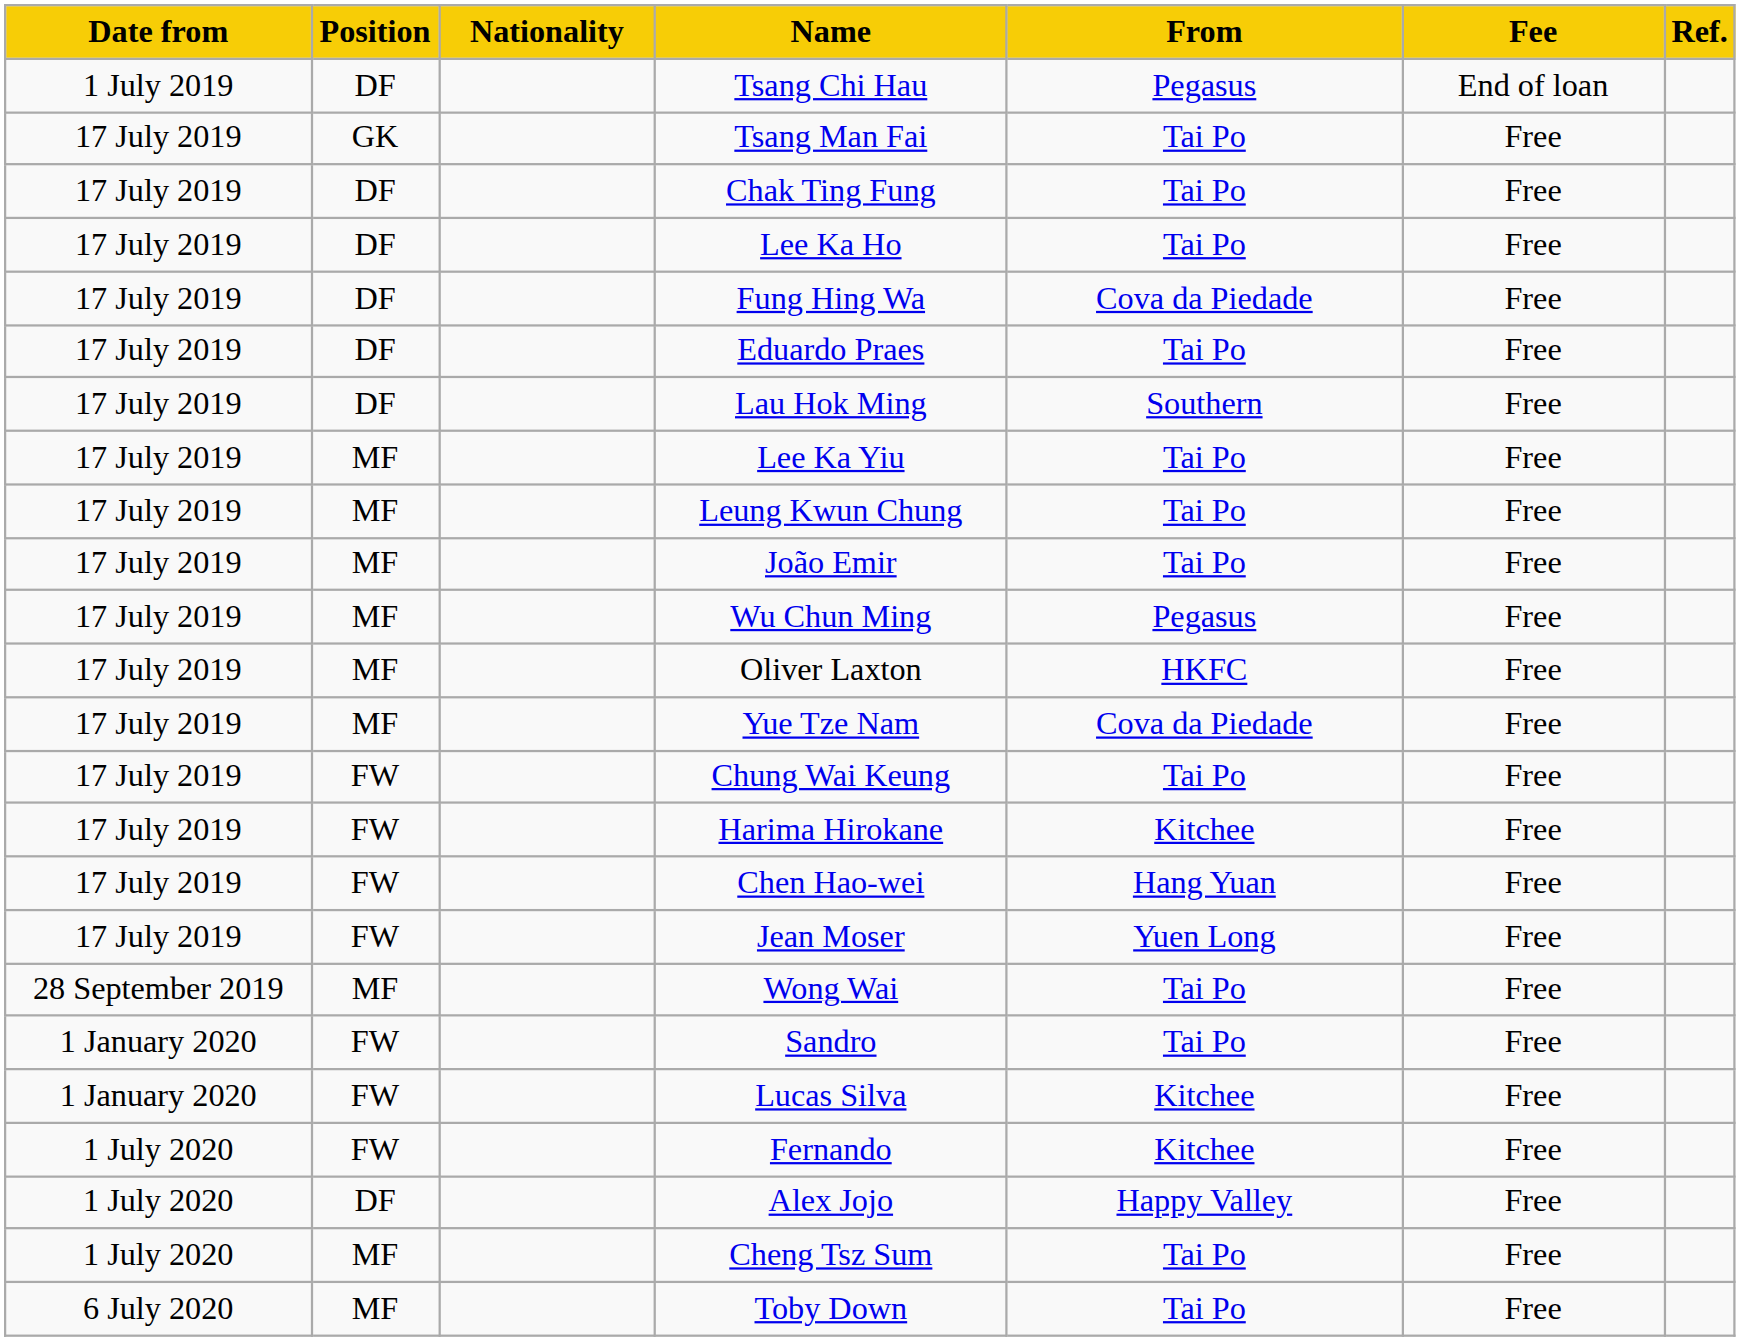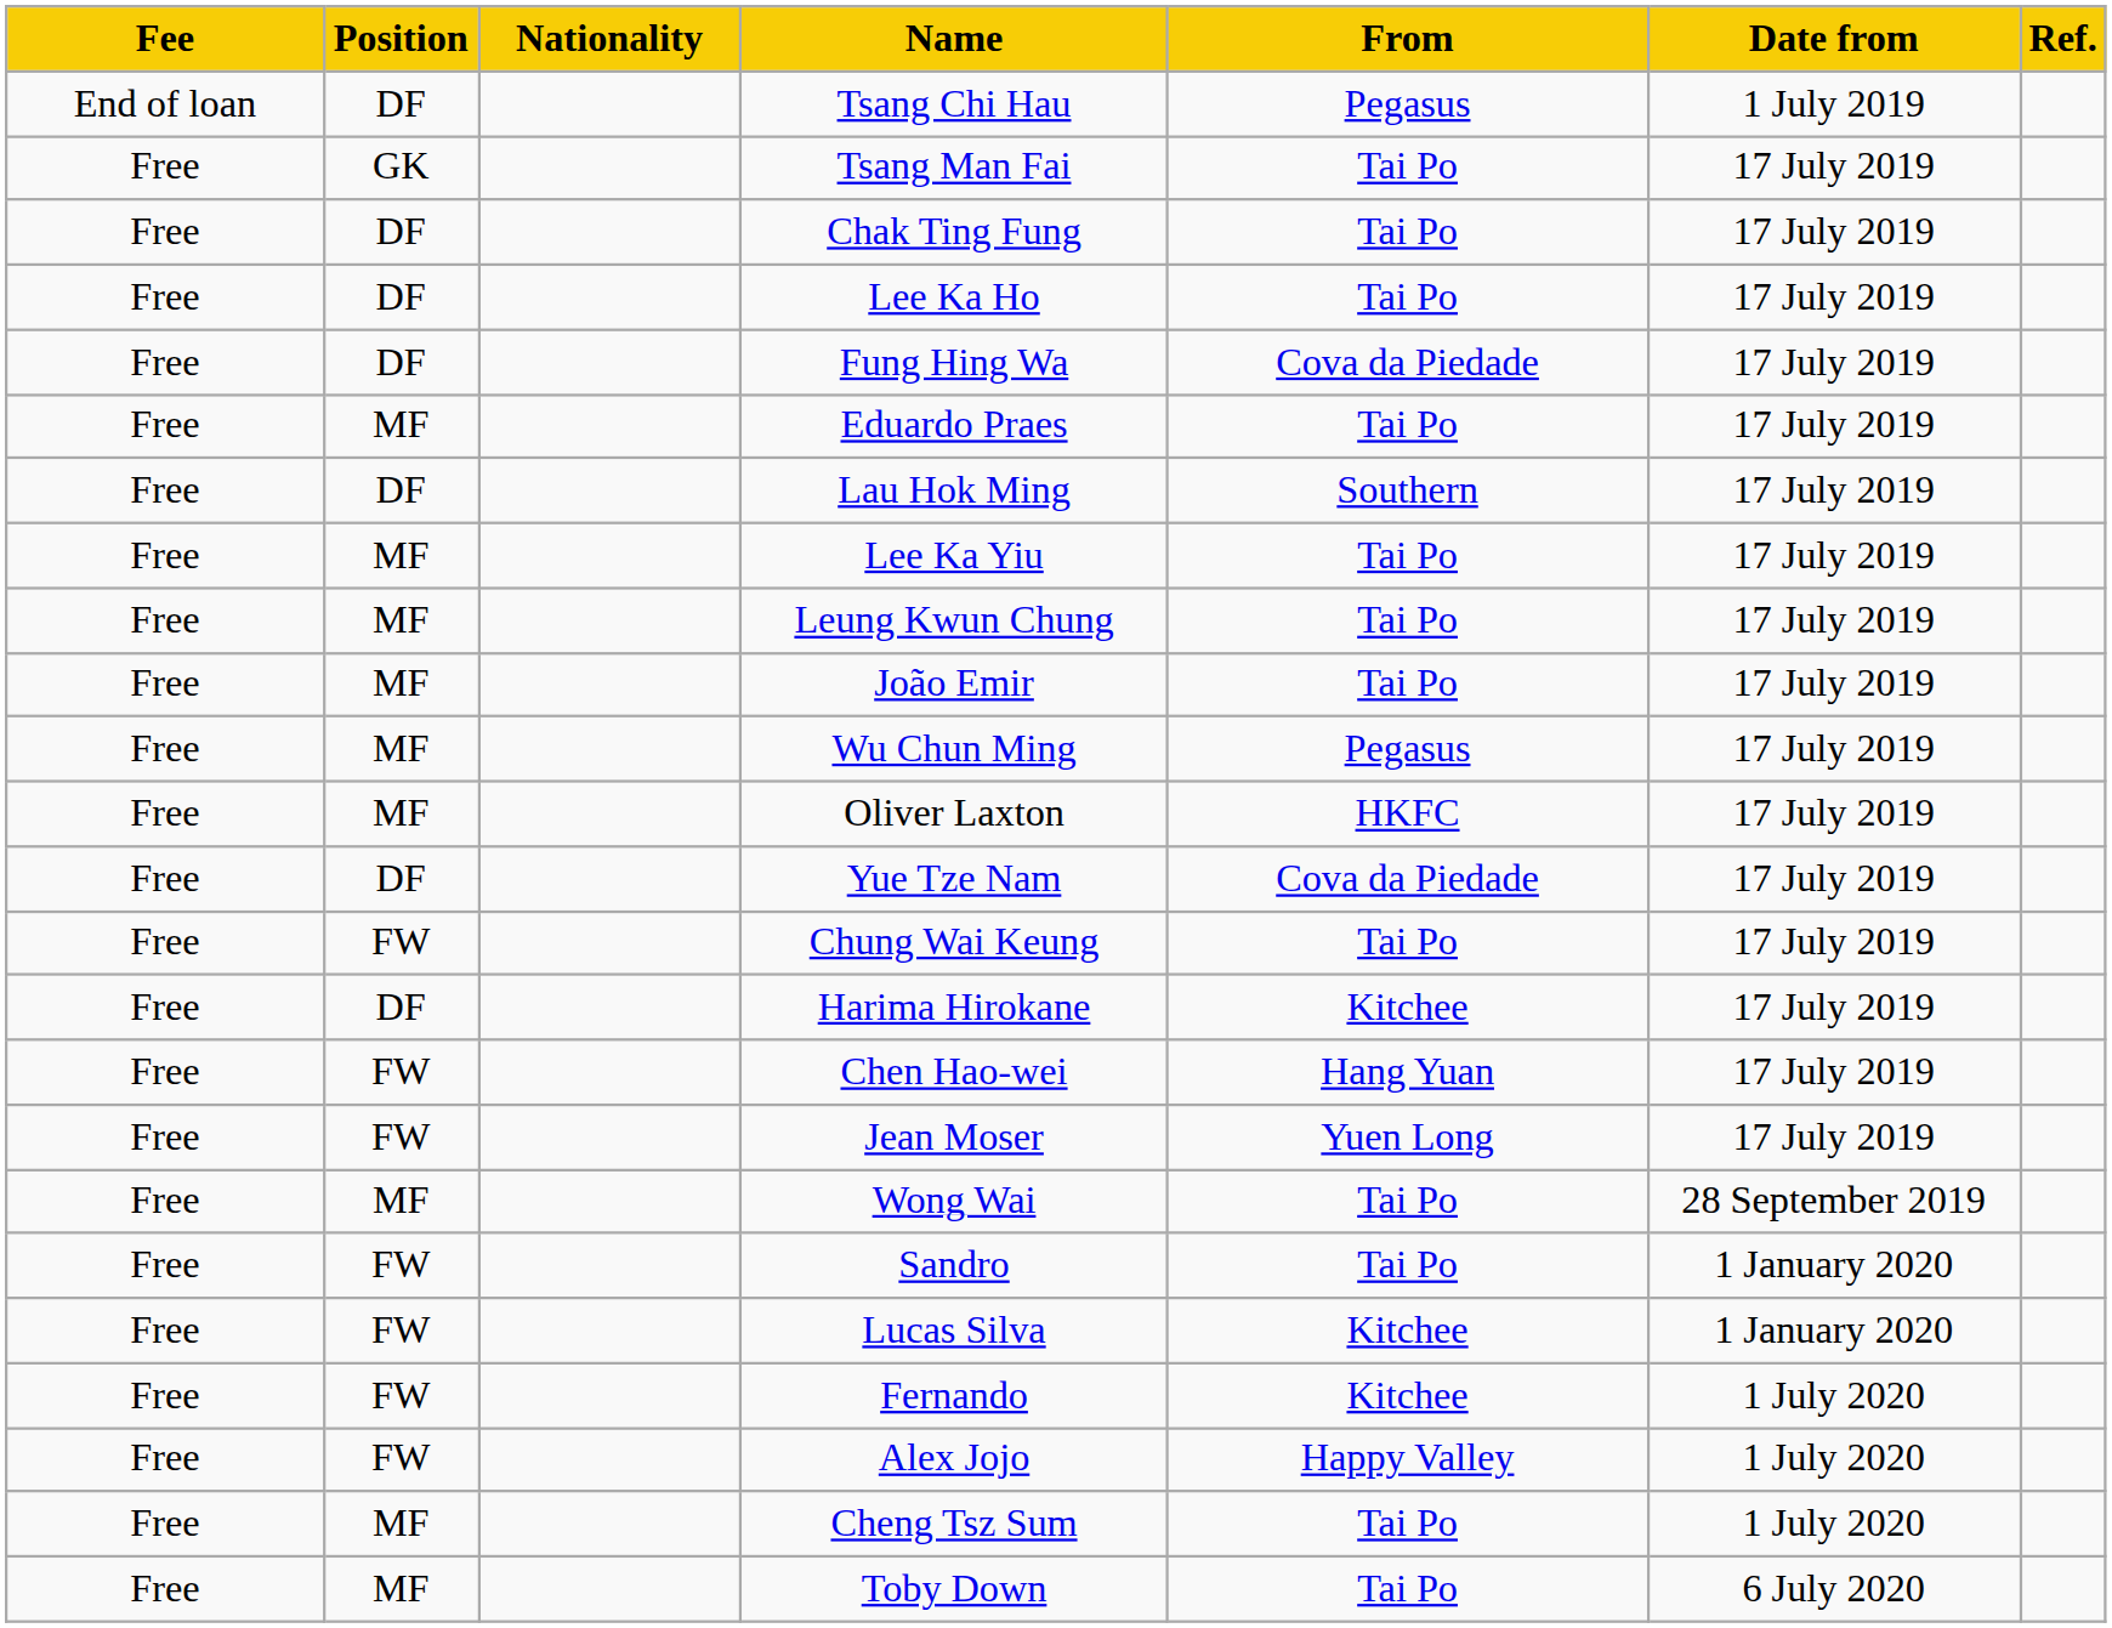columns swapped: Date from <-> Fee
Eduardo Praes | Position: DF -> MF
Yue Tze Nam | Position: MF -> DF
Harima Hirokane | Position: FW -> DF
Alex Jojo | Position: DF -> FW
